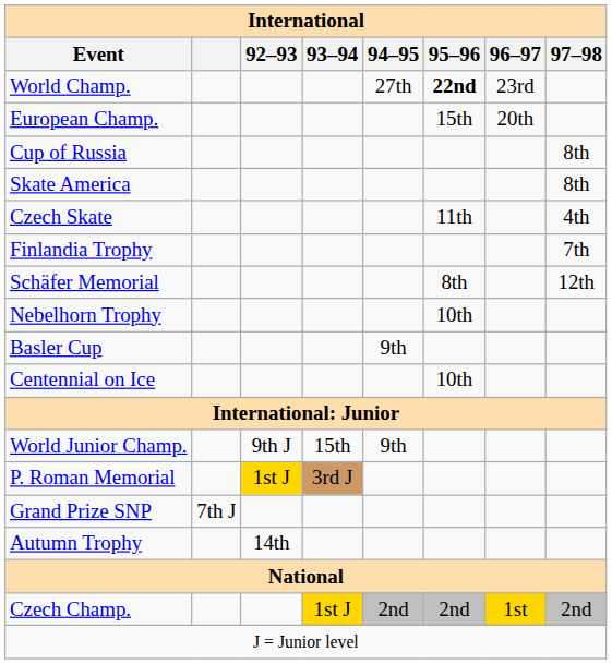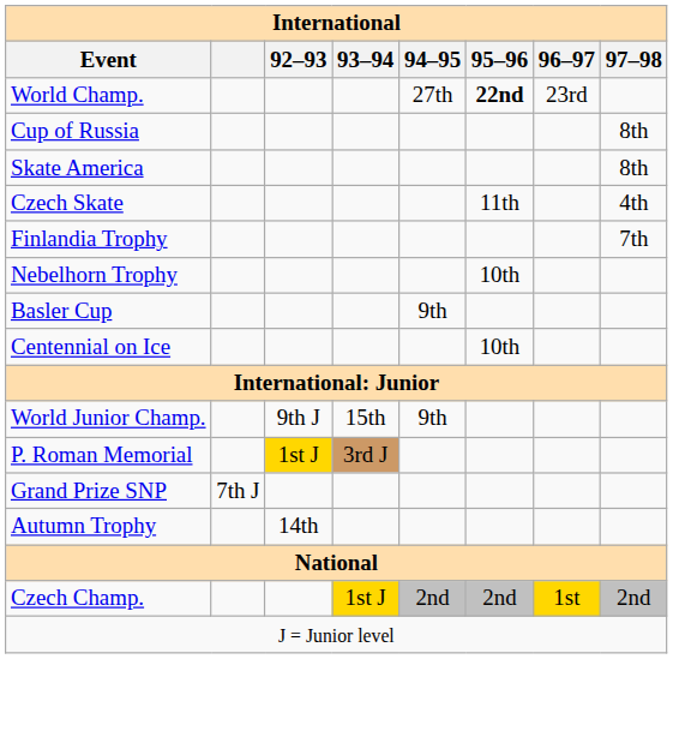- row: European Champ. | 15th | 20th
- row: Schäfer Memorial | 8th | 12th
